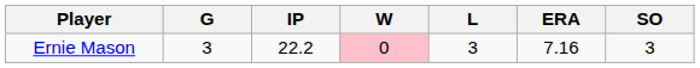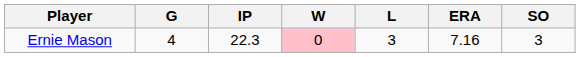Ernie Mason | G: 3 -> 4
Ernie Mason | IP: 22.2 -> 22.3
